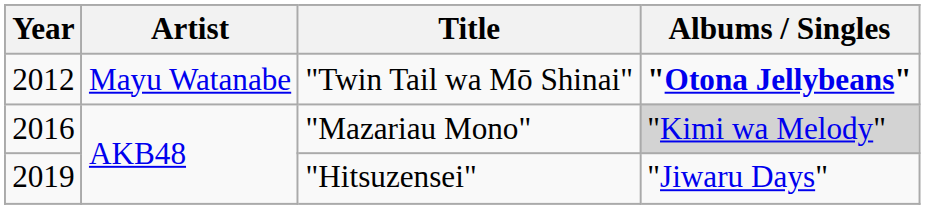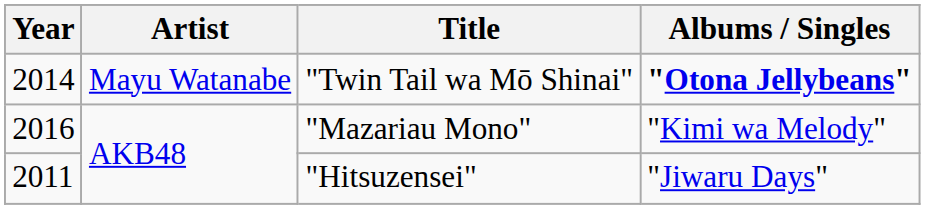"Twin Tail wa Mō Shinai" | Year: 2012 -> 2014
"Mazariau Mono" | Albums / Singles: lightgrey background -> no background
"Hitsuzensei" | Year: 2019 -> 2011
